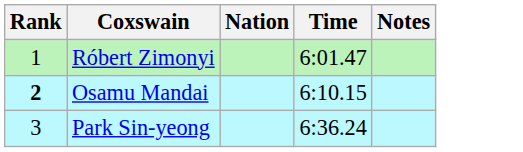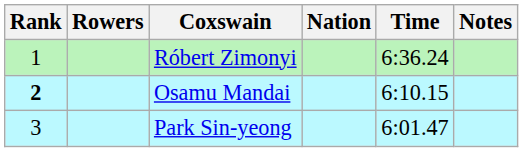+ column: Rowers
Róbert Zimonyi | Time: 6:01.47 -> 6:36.24
Park Sin-yeong | Time: 6:36.24 -> 6:01.47
